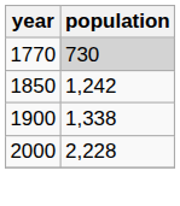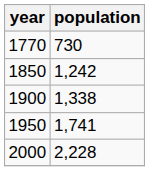1770 | population: lightgrey background -> no background
+ row: 1950 | 1,741
